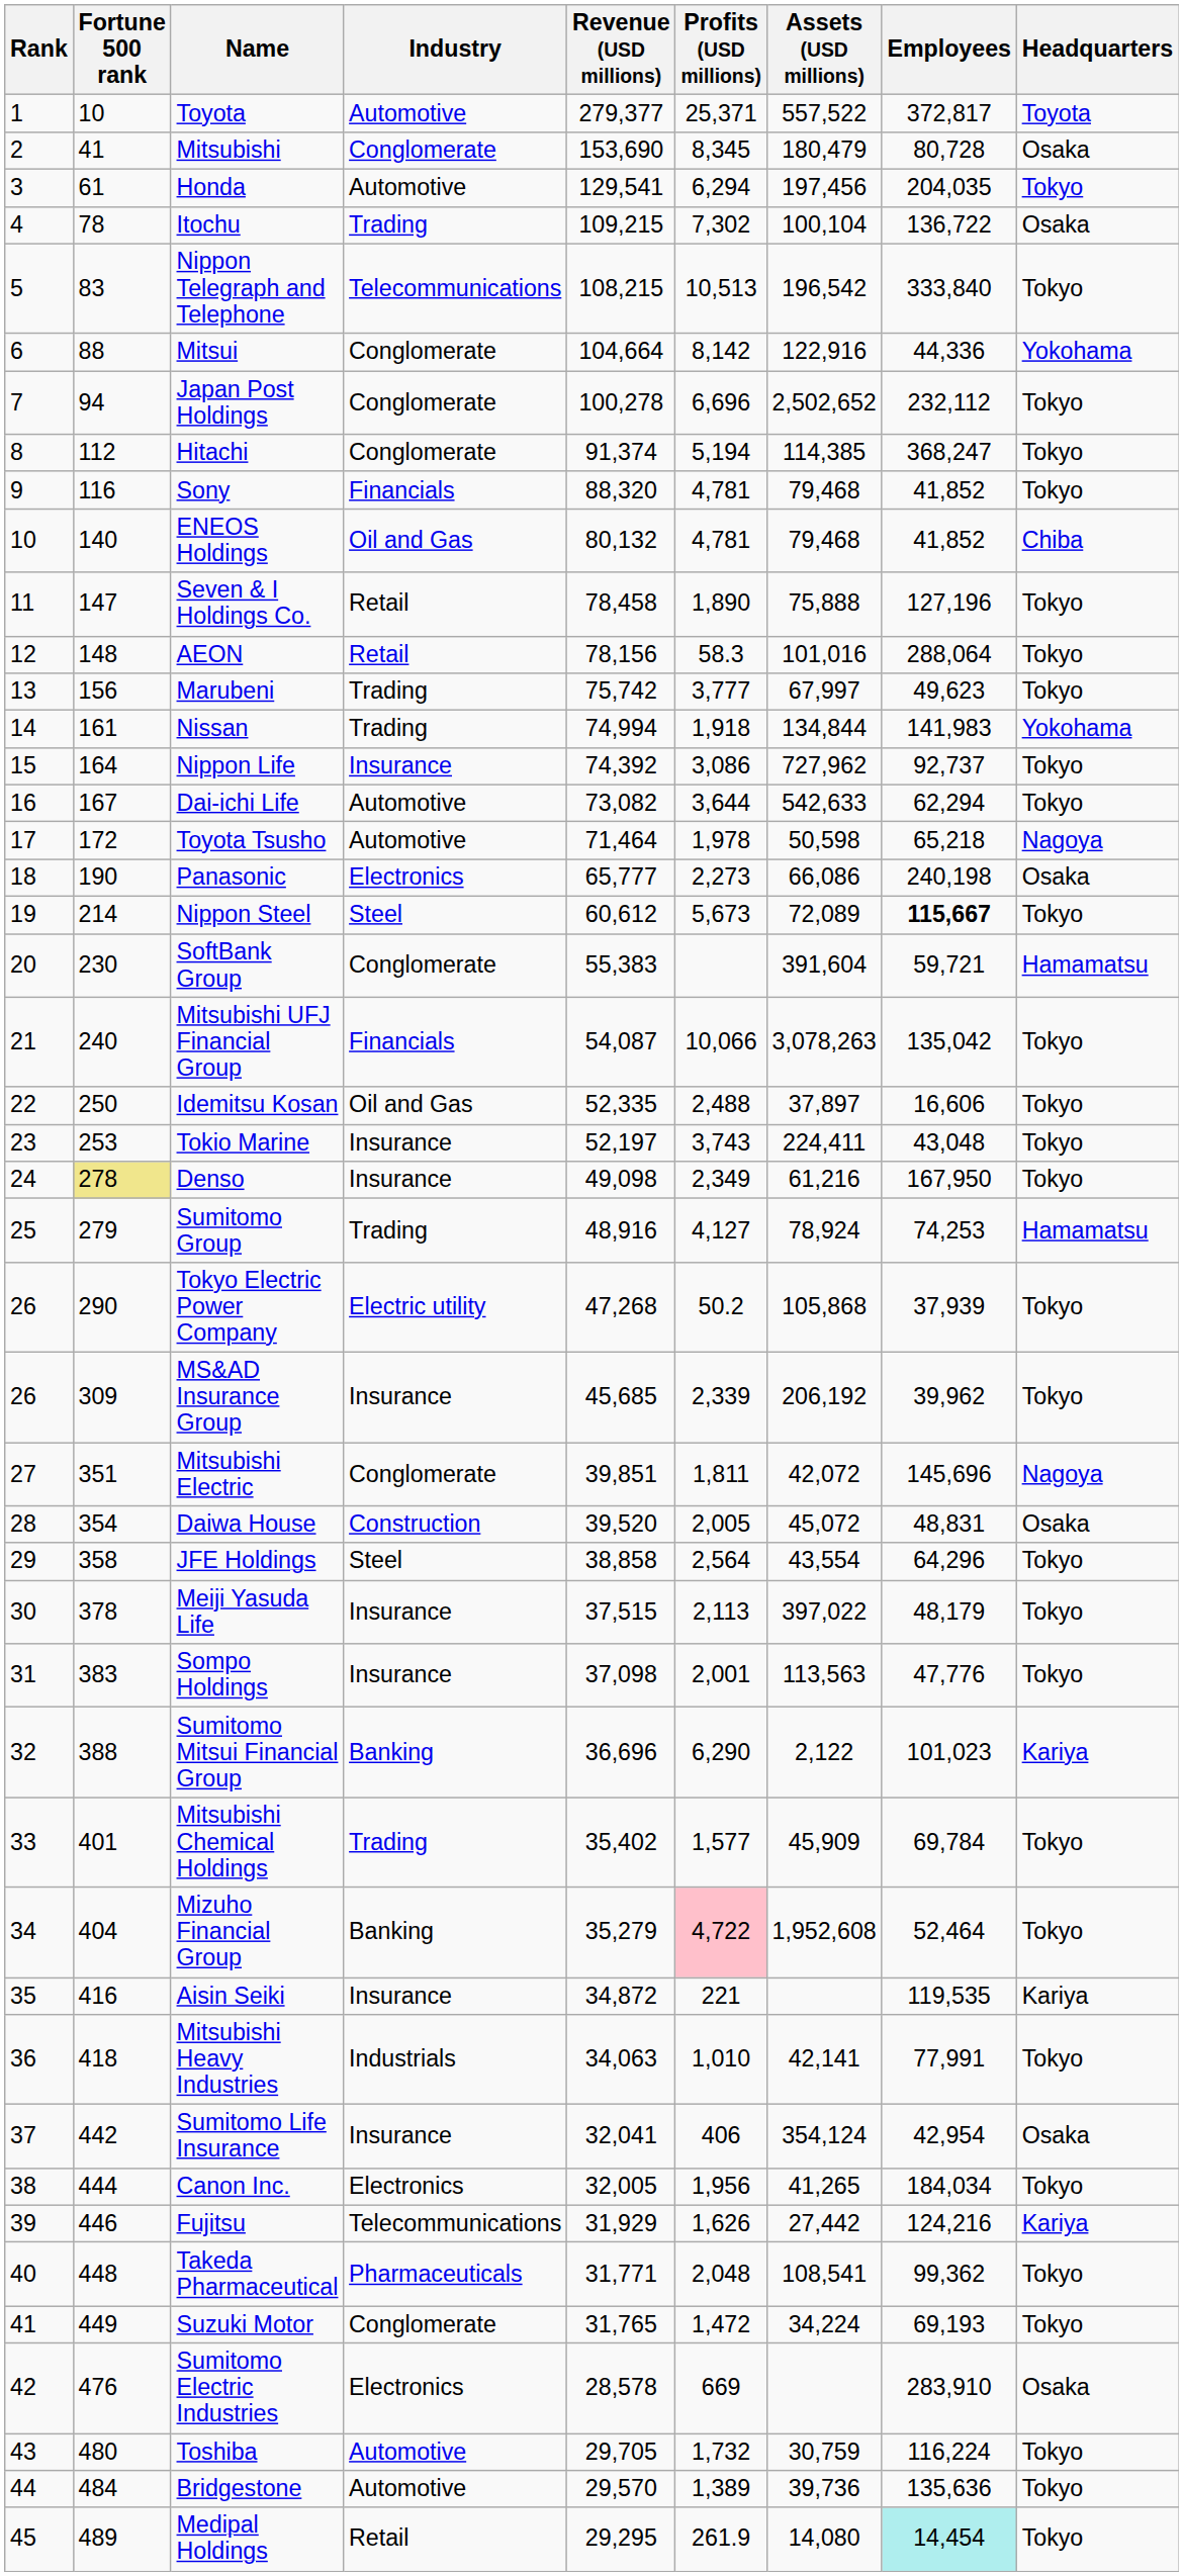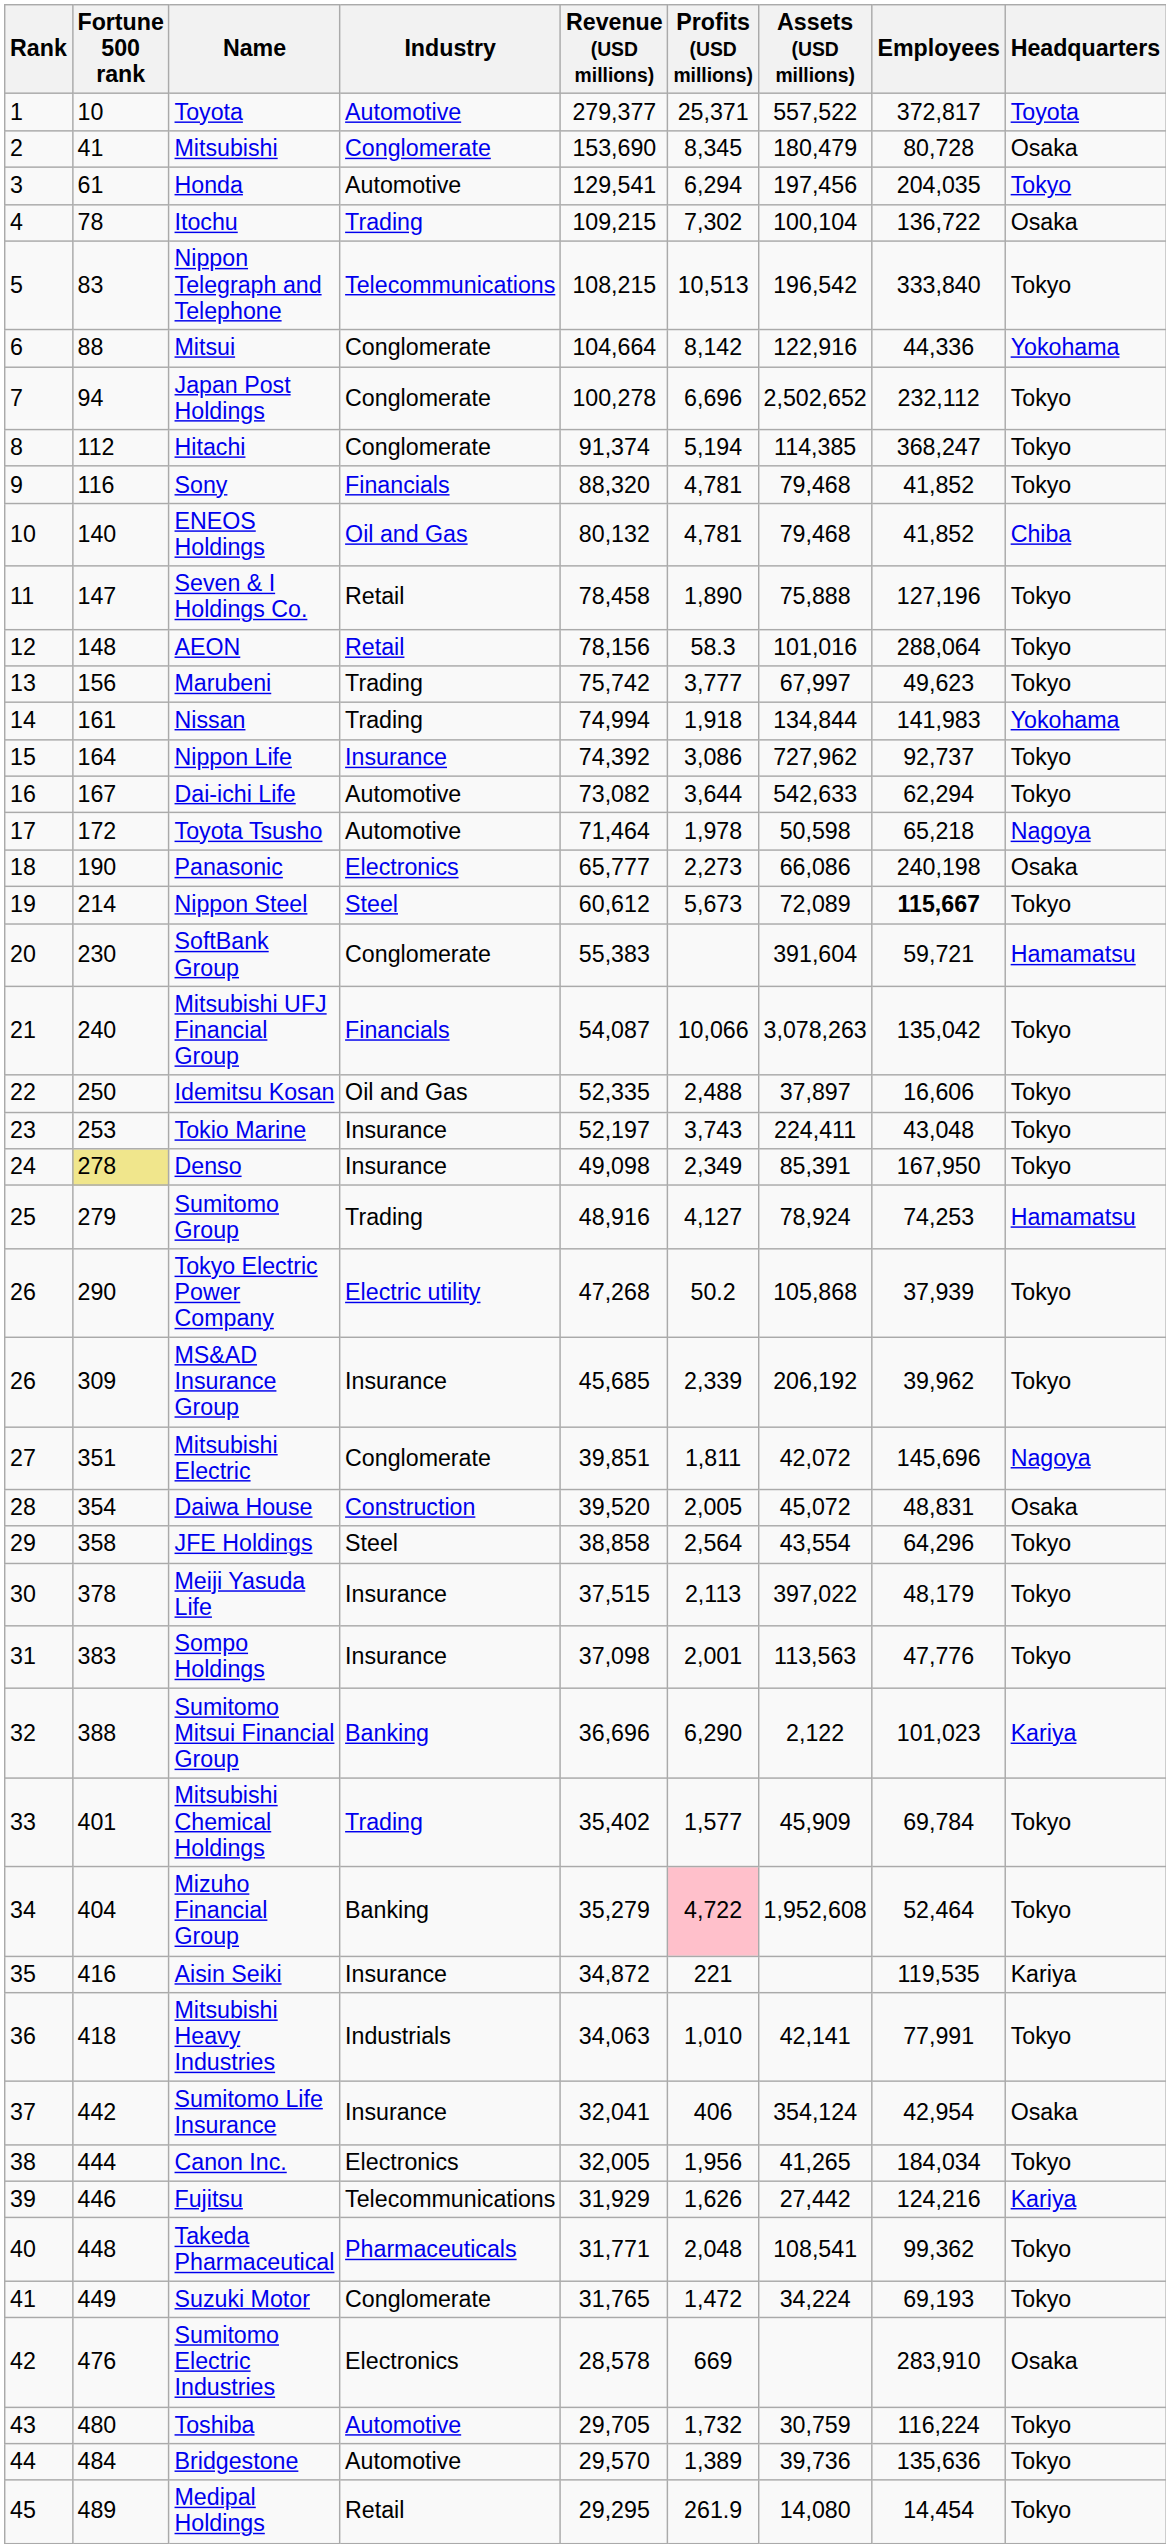Denso | Assets (USD millions): 61,216 -> 85,391
Medipal Holdings | Employees: paleturquoise background -> no background
